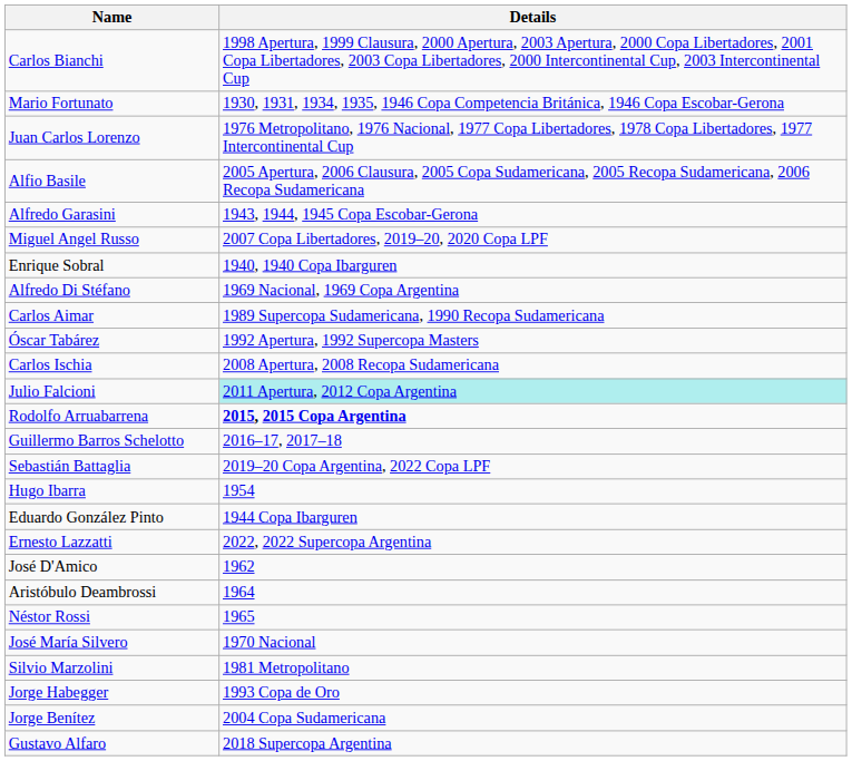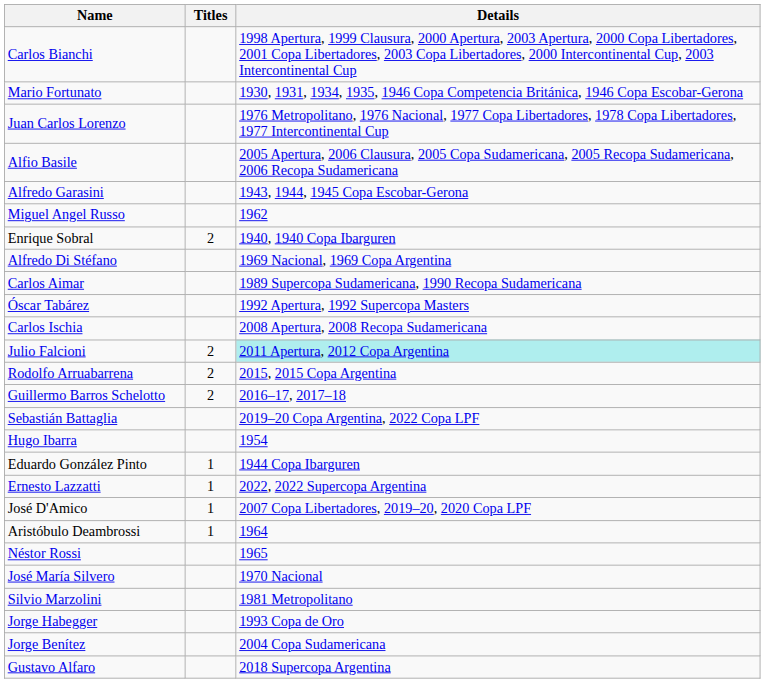+ column: Titles | 2 | 2 | 2 | 2 | 1 | 1 | 1 | 1
Miguel Angel Russo | Details: 2007 Copa Libertadores, 2019–20, 2020 Copa LPF -> 1962
Rodolfo Arruabarrena | Details: bold -> normal
José D'Amico | Details: 1962 -> 2007 Copa Libertadores, 2019–20, 2020 Copa LPF
